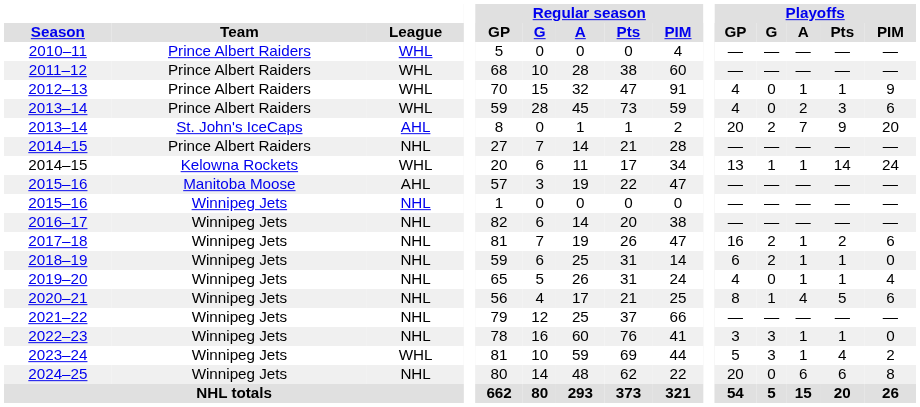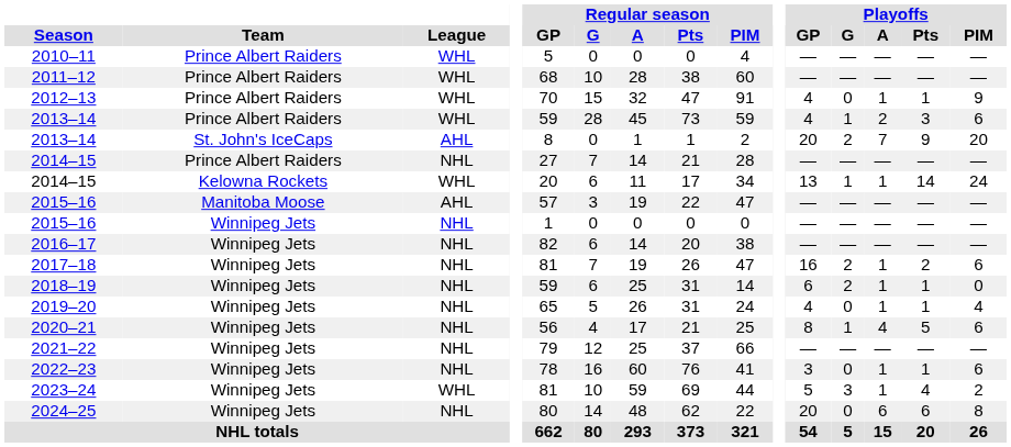2013–14 / Prince Albert Raiders | Playoffs / G: 0 -> 1
2022–23 | Playoffs / G: 3 -> 0
2022–23 | Playoffs / PIM: 0 -> 6
